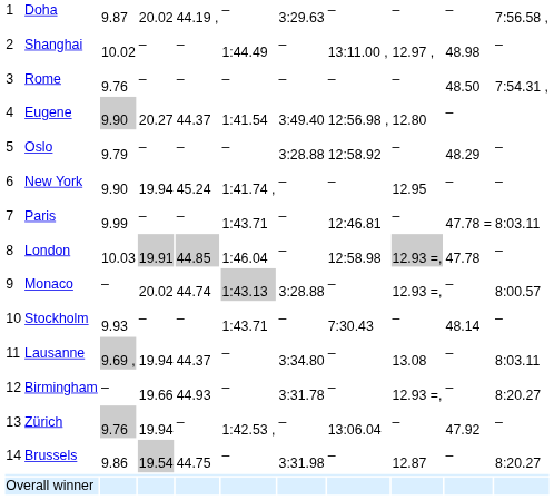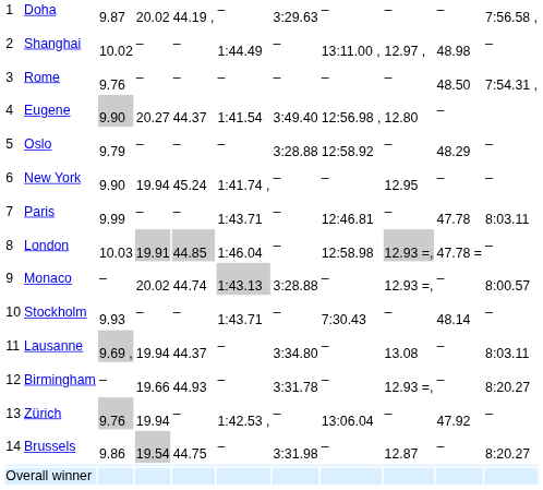Paris | column 10: 47.78 = -> 47.78
London | column 10: 47.78 -> 47.78 =
